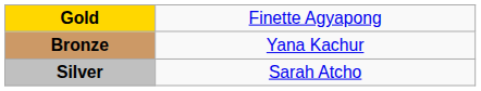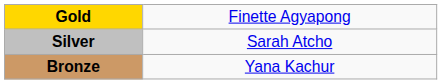rows swapped: Silver <-> Bronze
